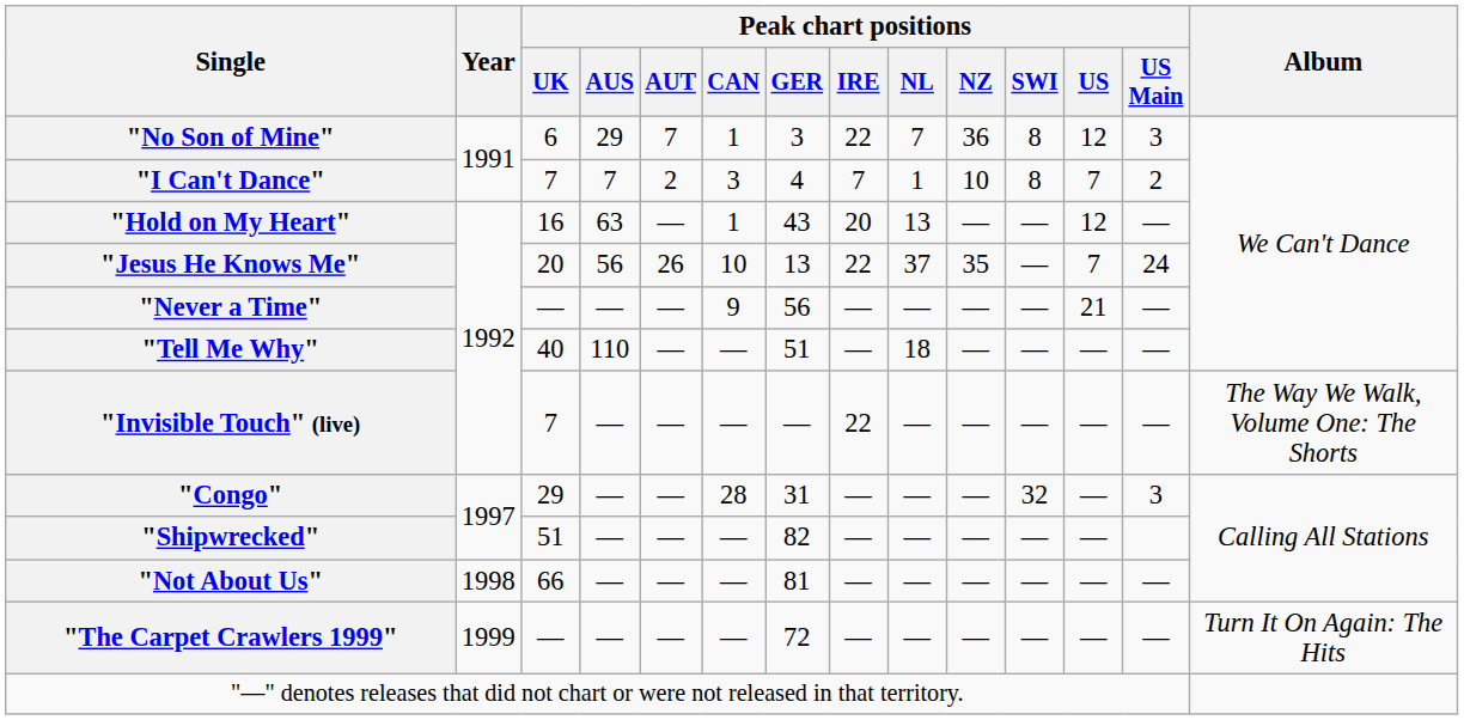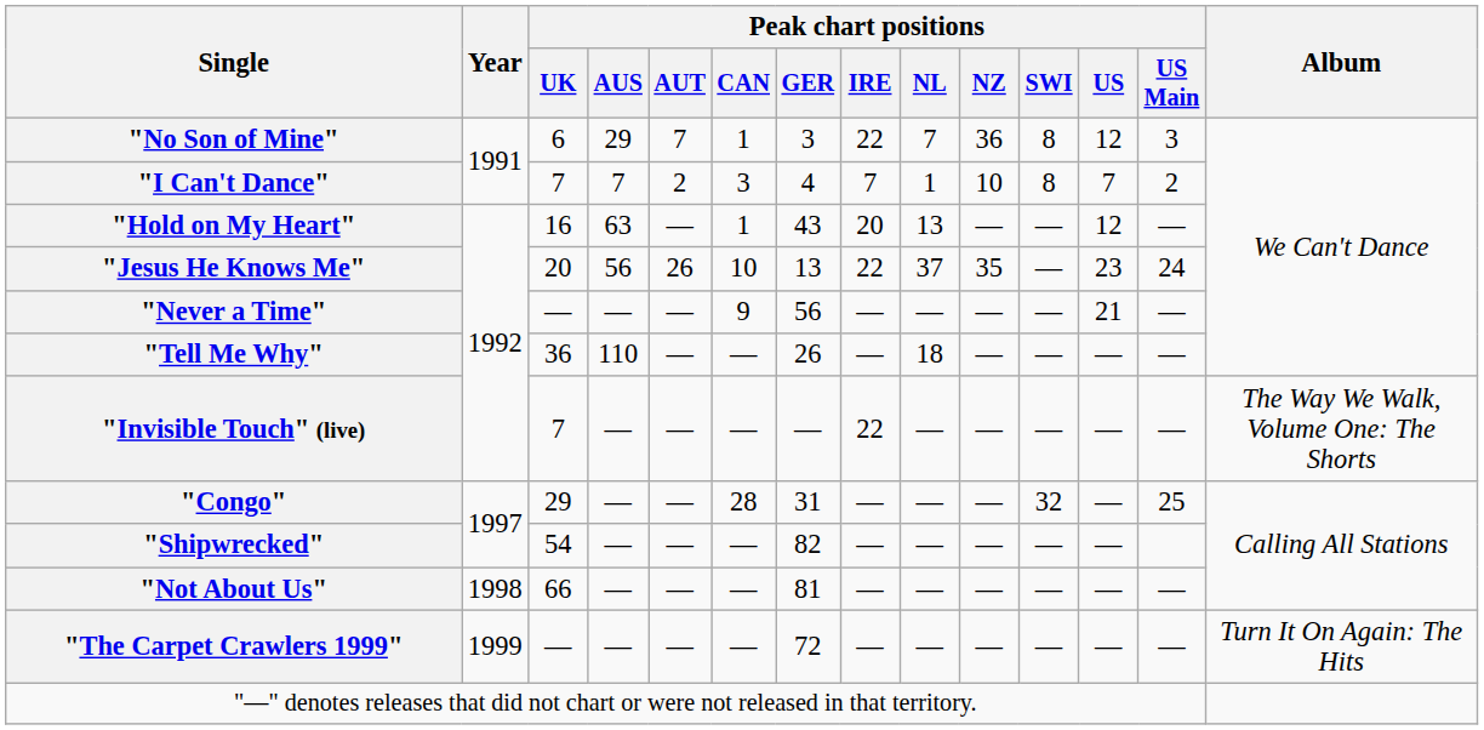"Jesus He Knows Me" | Peak chart positions / US: 7 -> 23
"Tell Me Why" | Peak chart positions / UK: 40 -> 36
"Tell Me Why" | Peak chart positions / GER: 51 -> 26
"Congo" | Peak chart positions / US Main: 3 -> 25
"Shipwrecked" | Peak chart positions / UK: 51 -> 54
